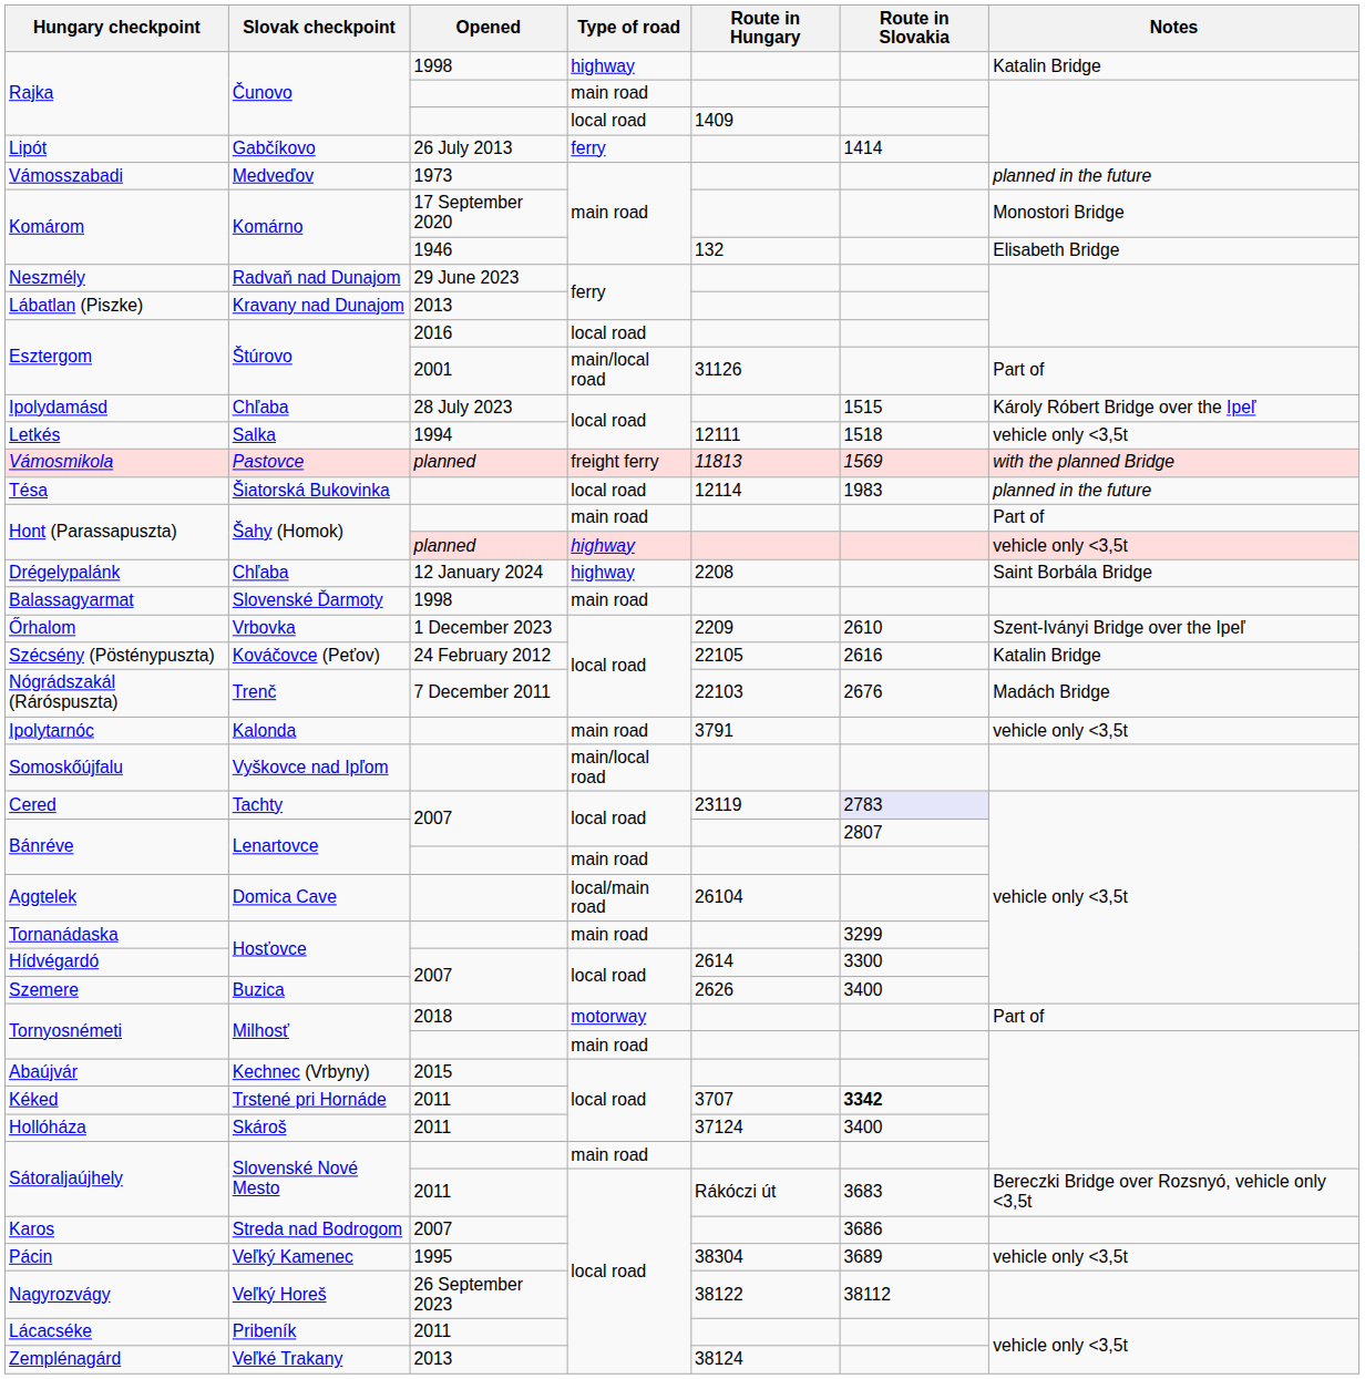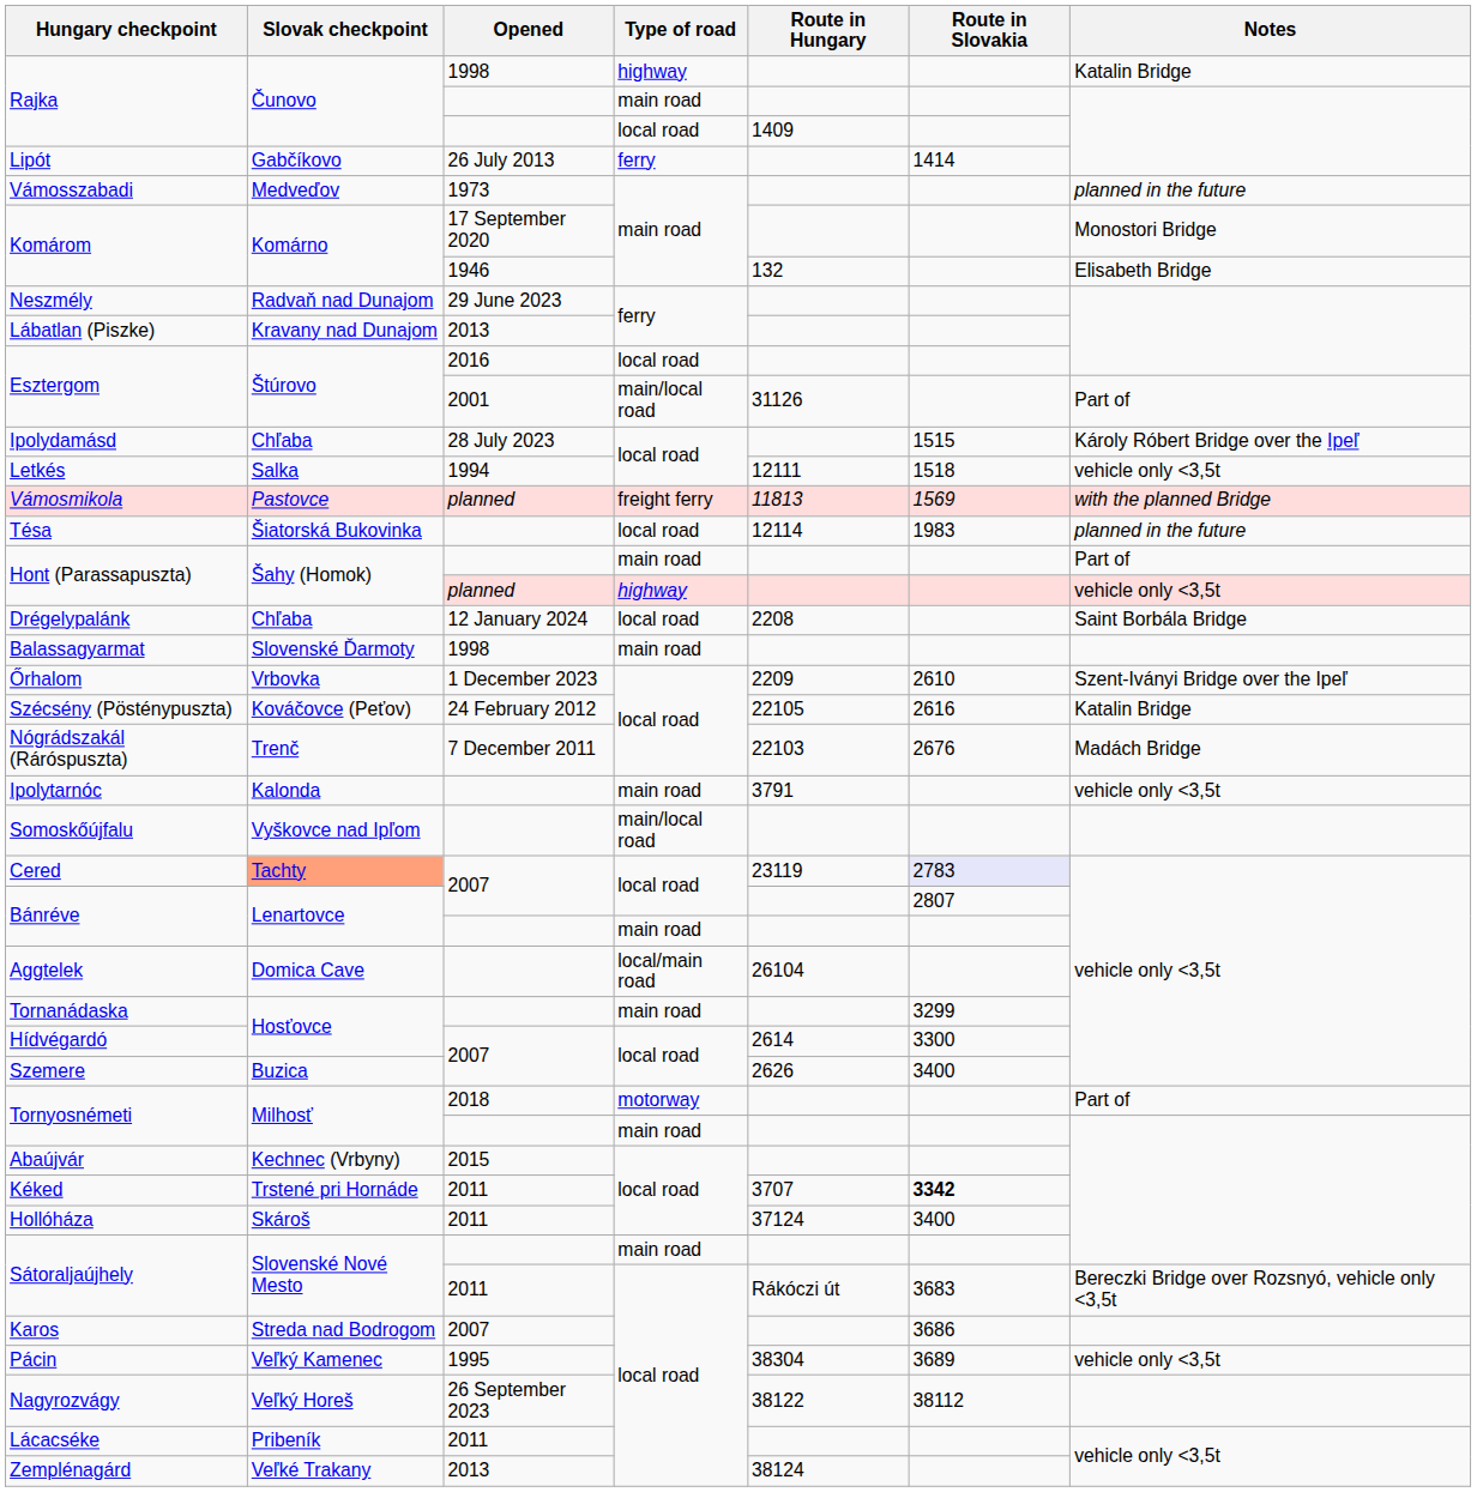Drégelypalánk | Type of road: highway -> local road
Cered | Slovak checkpoint: no background -> lightsalmon background
